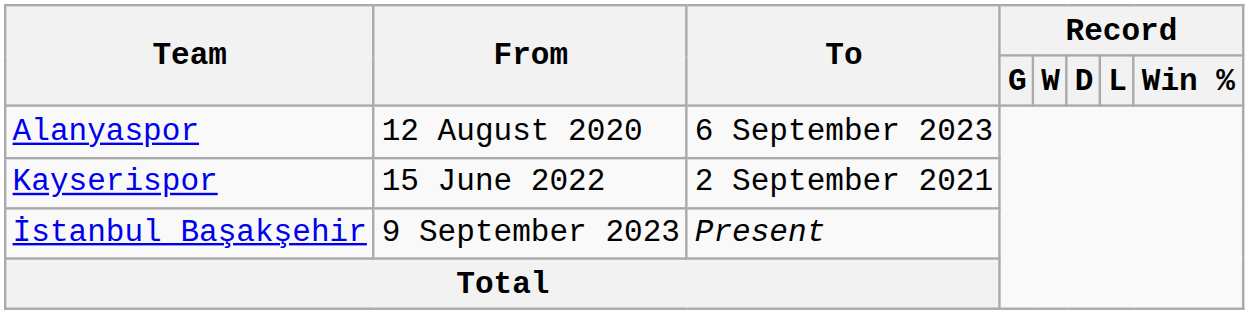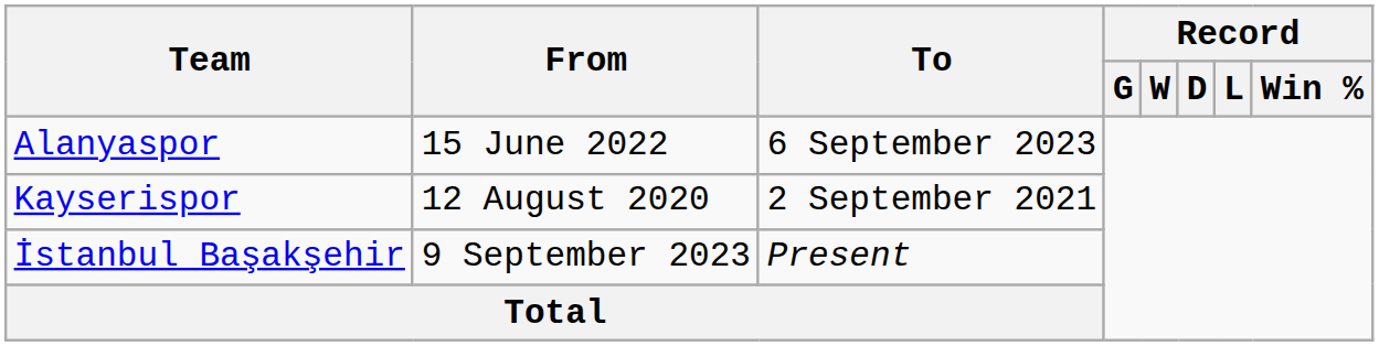Alanyaspor | From: 12 August 2020 -> 15 June 2022
Kayserispor | From: 15 June 2022 -> 12 August 2020
